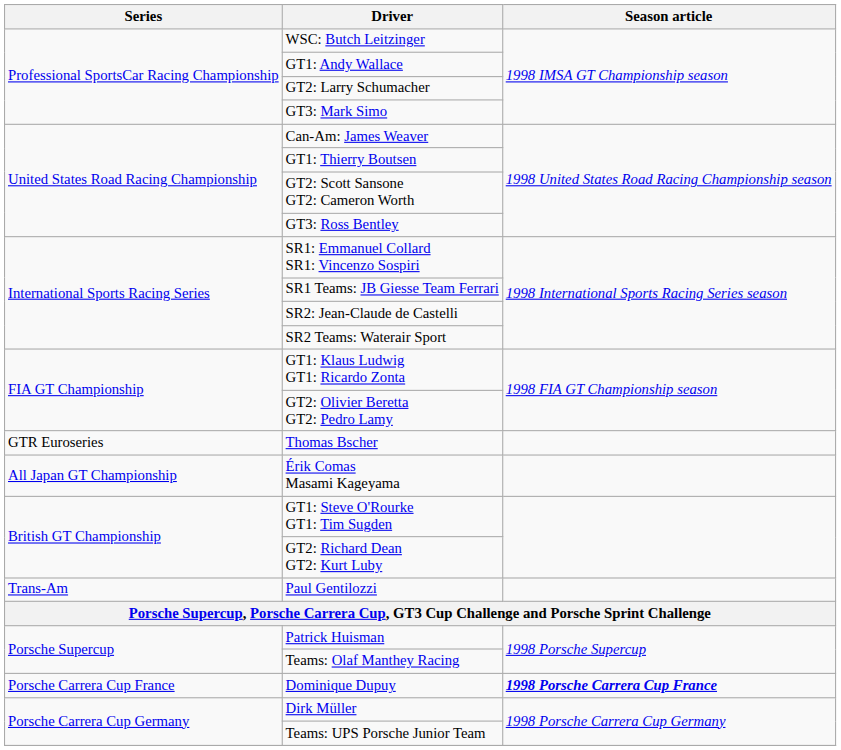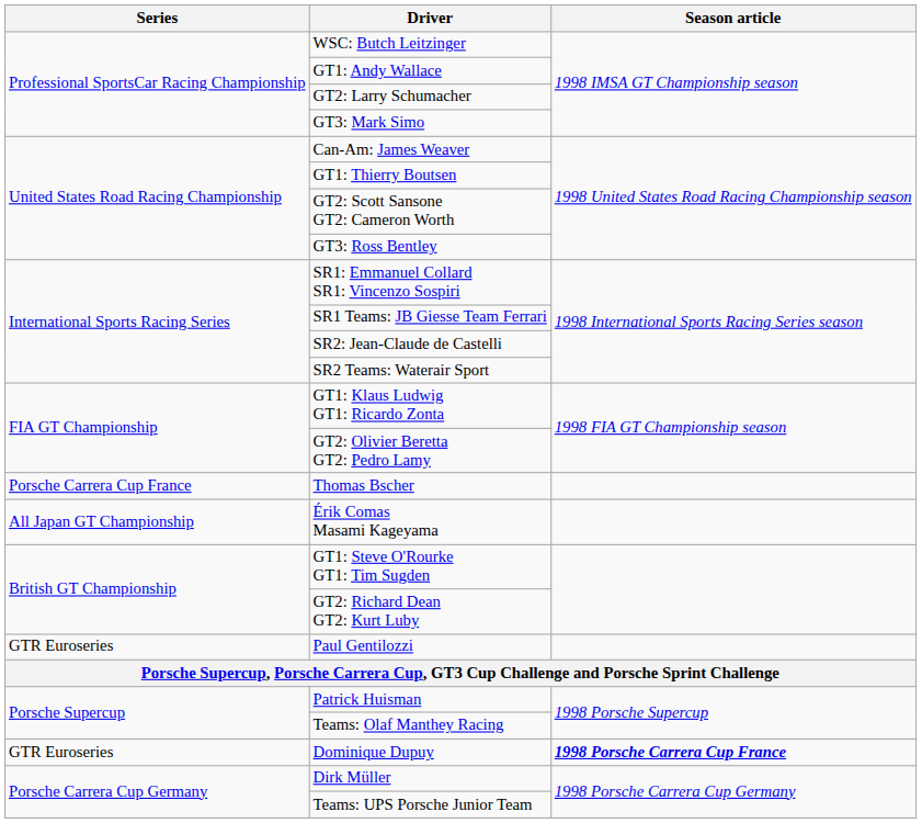Thomas Bscher | Series: GTR Euroseries -> Porsche Carrera Cup France
Paul Gentilozzi | Series: Trans-Am -> GTR Euroseries
Dominique Dupuy | Series: Porsche Carrera Cup France -> GTR Euroseries
